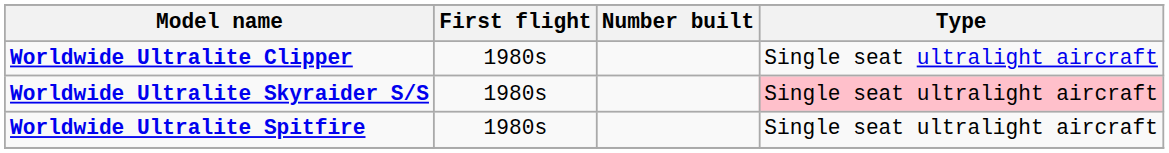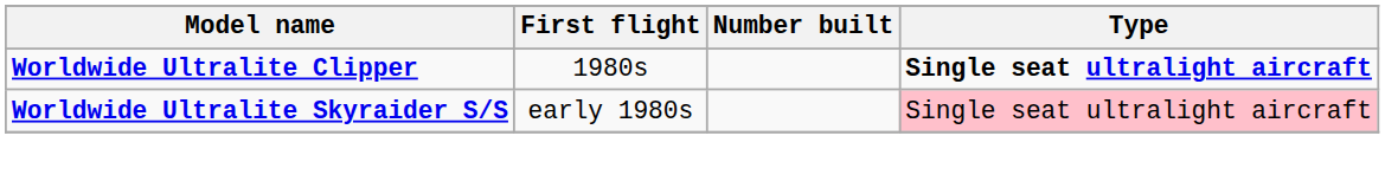Worldwide Ultralite Clipper | Type: normal -> bold
Worldwide Ultralite Skyraider S/S | First flight: 1980s -> early 1980s
- row: Worldwide Ultralite Spitfire | 1980s | Single seat ultralight aircraft
